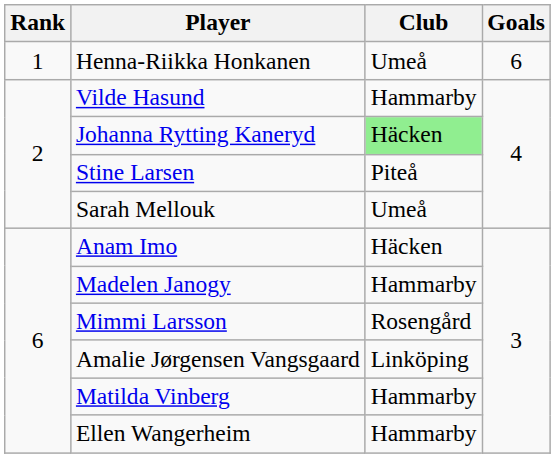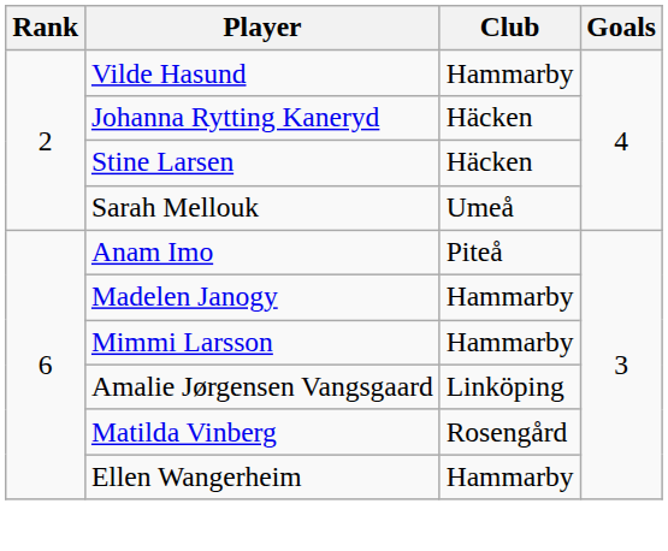- row: 1 | Henna-Riikka Honkanen | Umeå | 6
Johanna Rytting Kaneryd | Club: lightgreen background -> no background
Stine Larsen | Club: Piteå -> Häcken
Anam Imo | Club: Häcken -> Piteå
Mimmi Larsson | Club: Rosengård -> Hammarby
Matilda Vinberg | Club: Hammarby -> Rosengård
